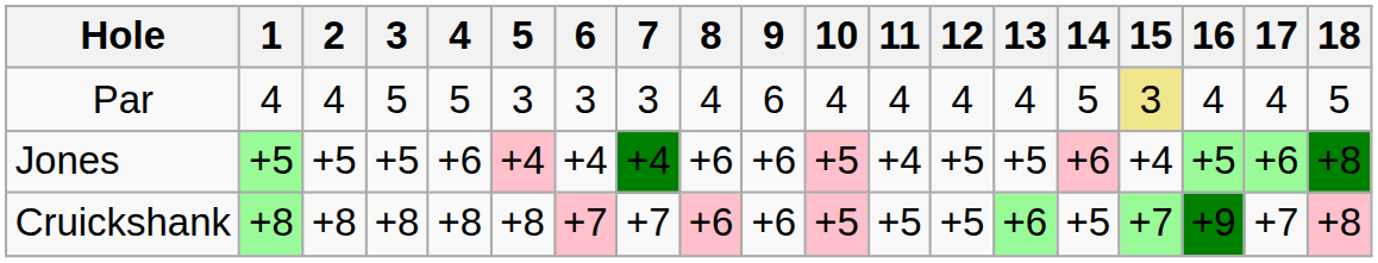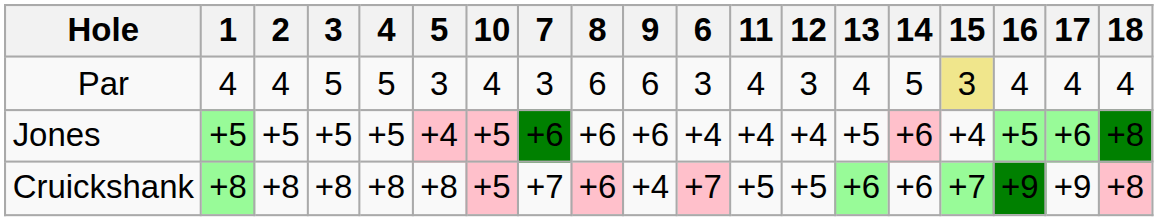columns swapped: 6 <-> 10
Par | 8: 4 -> 6
Par | 12: 4 -> 3
Par | 18: 5 -> 4
Jones | 4: +6 -> +5
Jones | 7: +4 -> +6
Jones | 12: +5 -> +4
Cruickshank | 9: +6 -> +4
Cruickshank | 14: +5 -> +6
Cruickshank | 17: +7 -> +9
